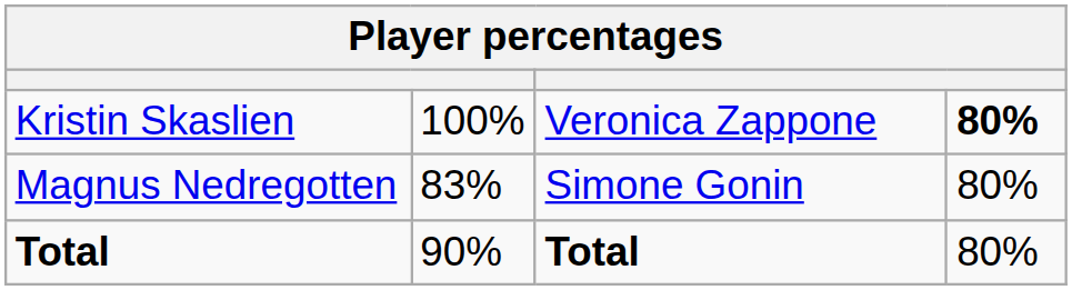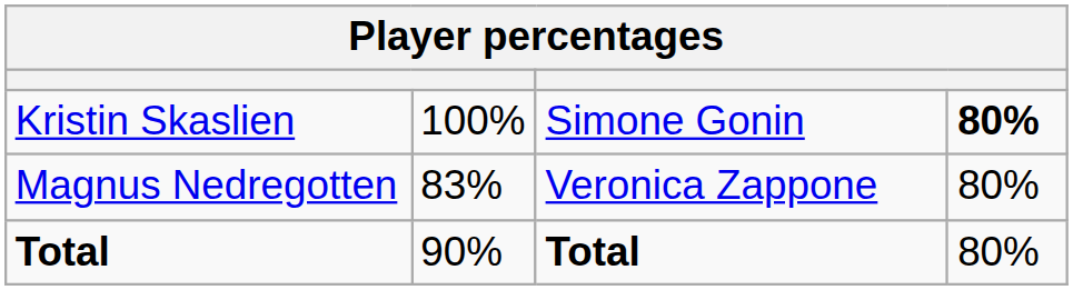Kristin Skaslien | column 3: Veronica Zappone -> Simone Gonin
Magnus Nedregotten | column 3: Simone Gonin -> Veronica Zappone
